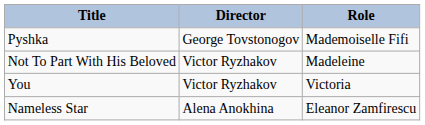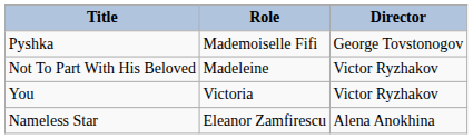columns swapped: Role <-> Director
